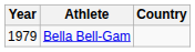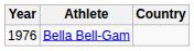Bella Bell-Gam | Year: 1979 -> 1976
